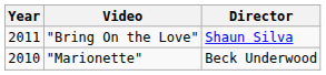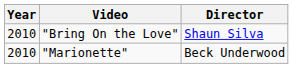"Bring On the Love" | Year: 2011 -> 2010
